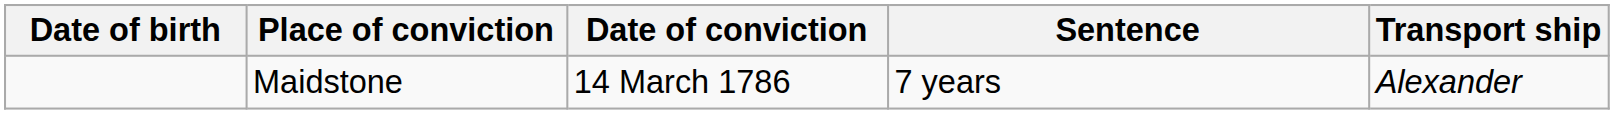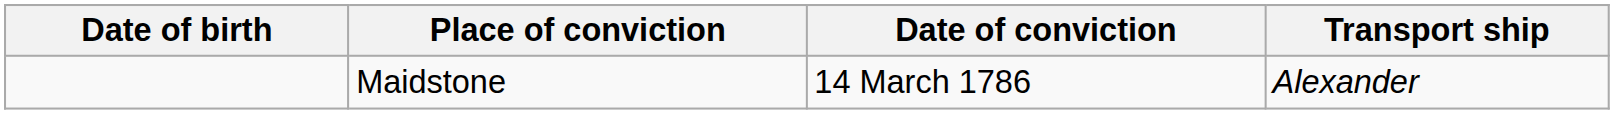- column: Sentence | 7 years
